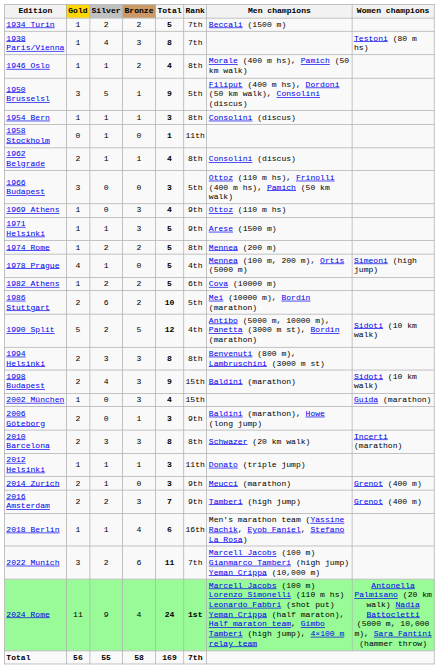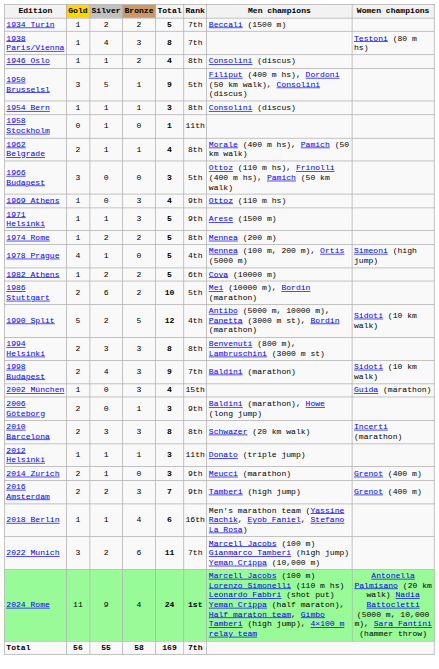1946 Oslo | Men champions: Morale (400 m hs), Pamich (50 km walk) -> Consolini (discus)
1962 Belgrade | Men champions: Consolini (discus) -> Morale (400 m hs), Pamich (50 km walk)
1998 Budapest | Rank: 15th -> 7th
